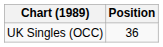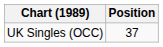UK Singles (OCC) | Position: 36 -> 37
